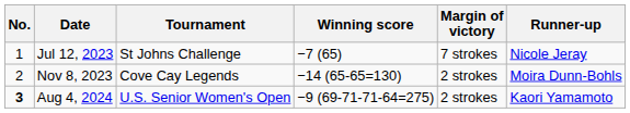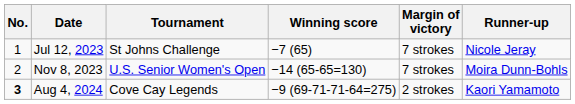Nov 8, 2023 | Tournament: Cove Cay Legends -> U.S. Senior Women's Open
Nov 8, 2023 | Margin of victory: 2 strokes -> 7 strokes
Aug 4, 2024 | Tournament: U.S. Senior Women's Open -> Cove Cay Legends
